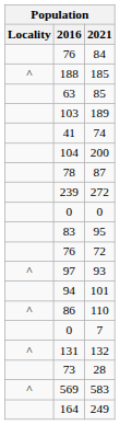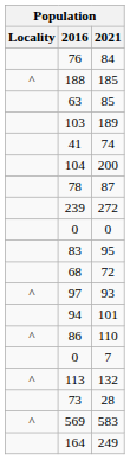72 | 2016: 76 -> 68
132 | 2016: 131 -> 113
